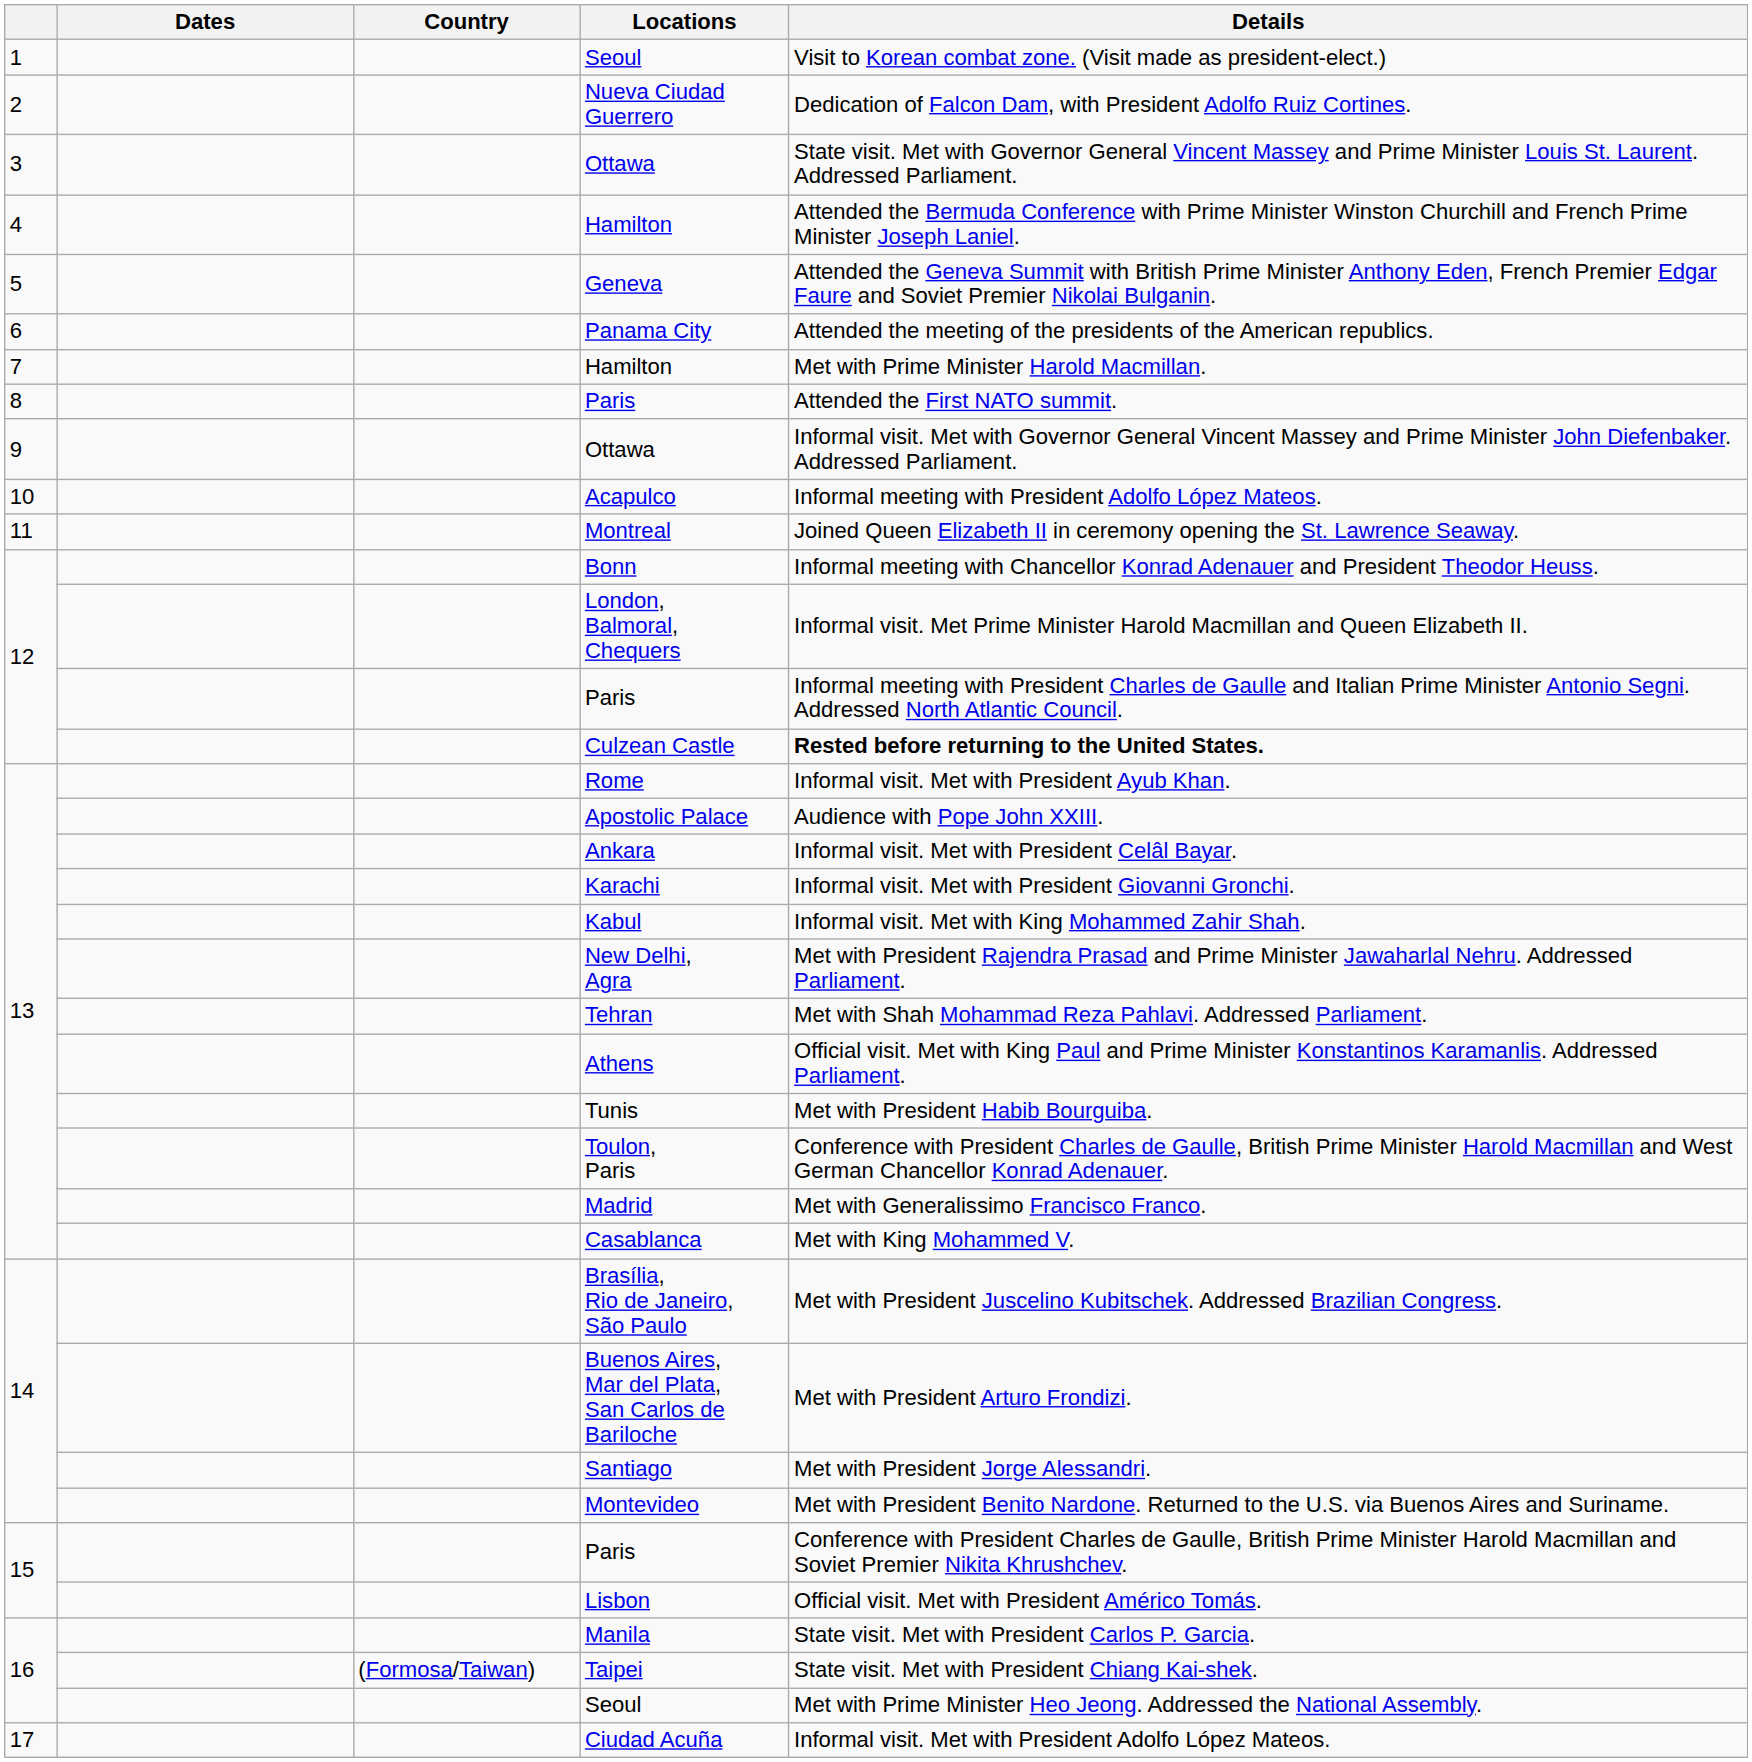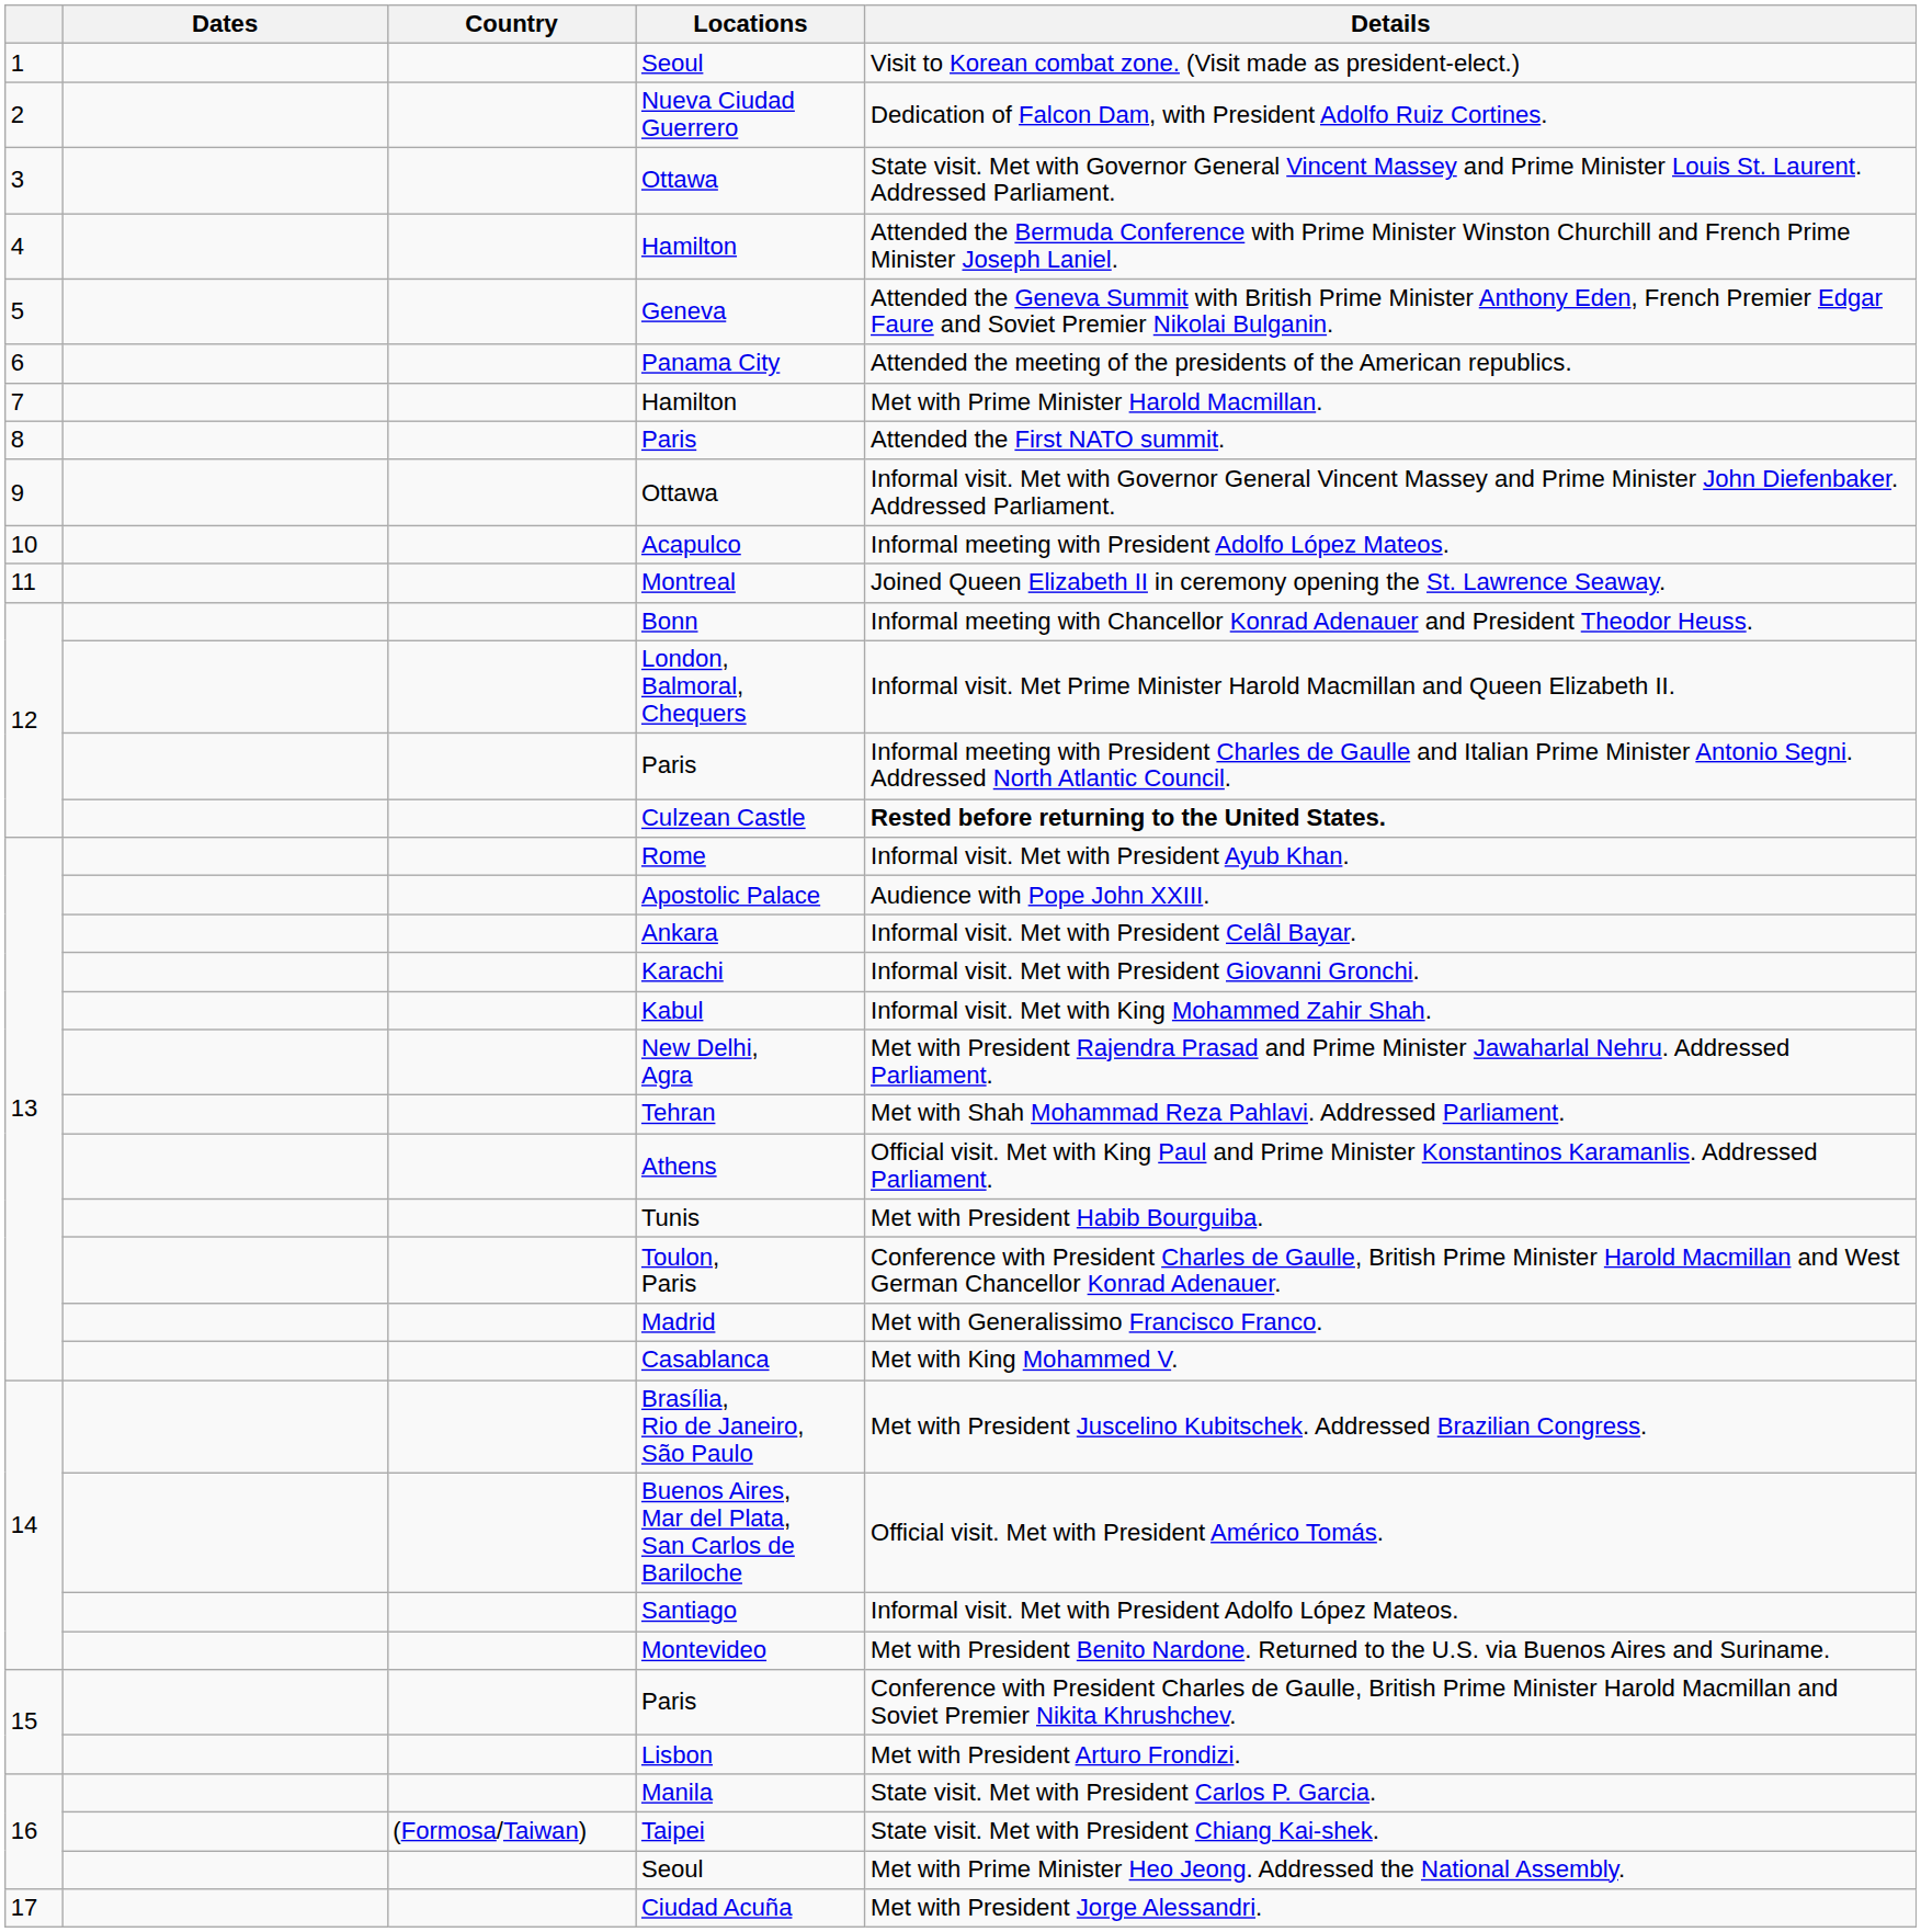Buenos Aires, Mar del Plata, San Carlos de Bariloche | Details: Met with President Arturo Frondizi. -> Official visit. Met with President Américo Tomás.
Santiago | Details: Met with President Jorge Alessandri. -> Informal visit. Met with President Adolfo López Mateos.
Lisbon | Details: Official visit. Met with President Américo Tomás. -> Met with President Arturo Frondizi.
Ciudad Acuña | Details: Informal visit. Met with President Adolfo López Mateos. -> Met with President Jorge Alessandri.
